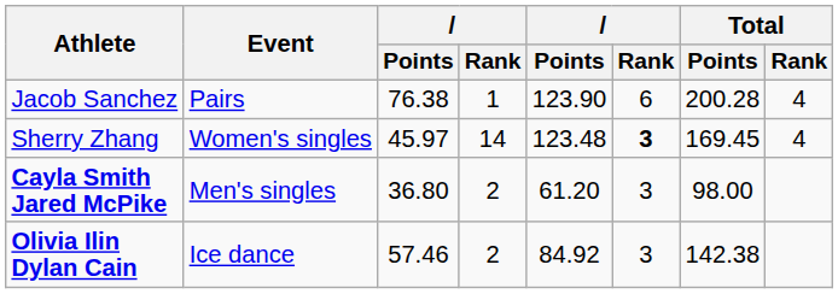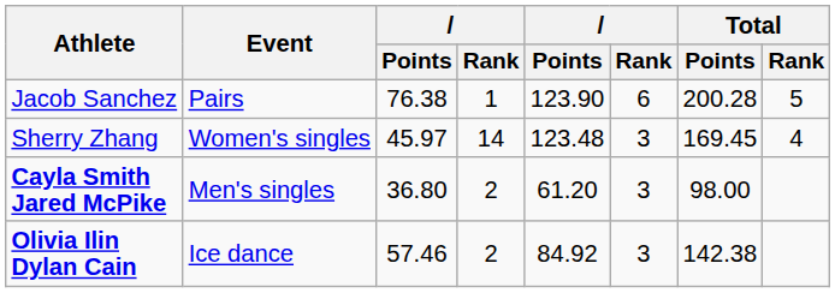Jacob Sanchez | Total / Rank: 4 -> 5
Sherry Zhang | column 6: bold -> normal
